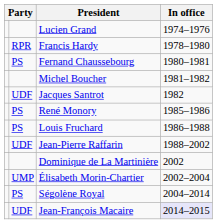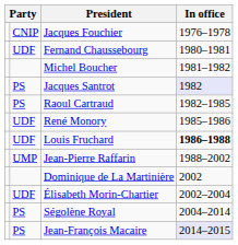- row: Lucien Grand | 1974–1976
+ row: CNIP | Jacques Fouchier | 1976–1978
- row: RPR | Francis Hardy | 1978–1980
Fernand Chaussebourg | column 2: PS -> UDF
Jacques Santrot | column 2: UDF -> PS
Jacques Santrot | In office: no background -> lavender background
+ row: PS | Raoul Cartraud | 1982–1985
René Monory | column 2: PS -> UDF
Louis Fruchard | column 2: PS -> UDF
Louis Fruchard | In office: normal -> bold
Jean-Pierre Raffarin | column 2: UDF -> UMP
Élisabeth Morin-Chartier | column 2: UMP -> UDF
Jean-François Macaire | column 2: UDF -> PS
